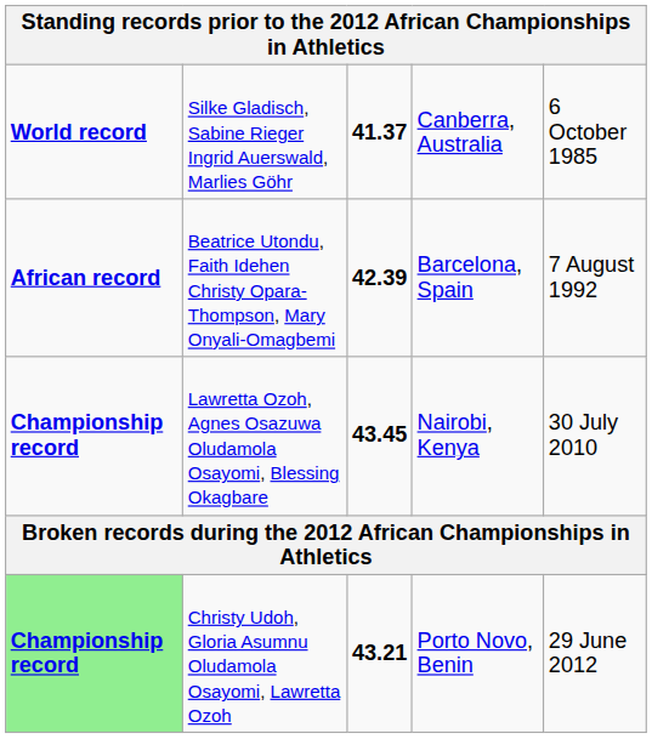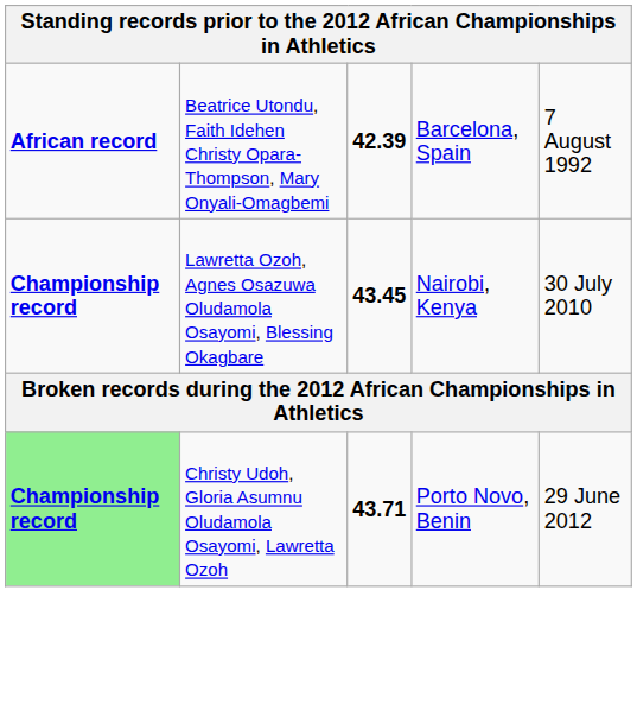- row: World record | Silke Gladisch, Sabine Rieger Ingrid Auerswald, Marlies Göhr | 41.37 | Canberra, Australia | 6 October 1985
Christy Udoh, Gloria Asumnu Oludamola Osayomi, Lawretta Ozoh | column 3: 43.21 -> 43.71
